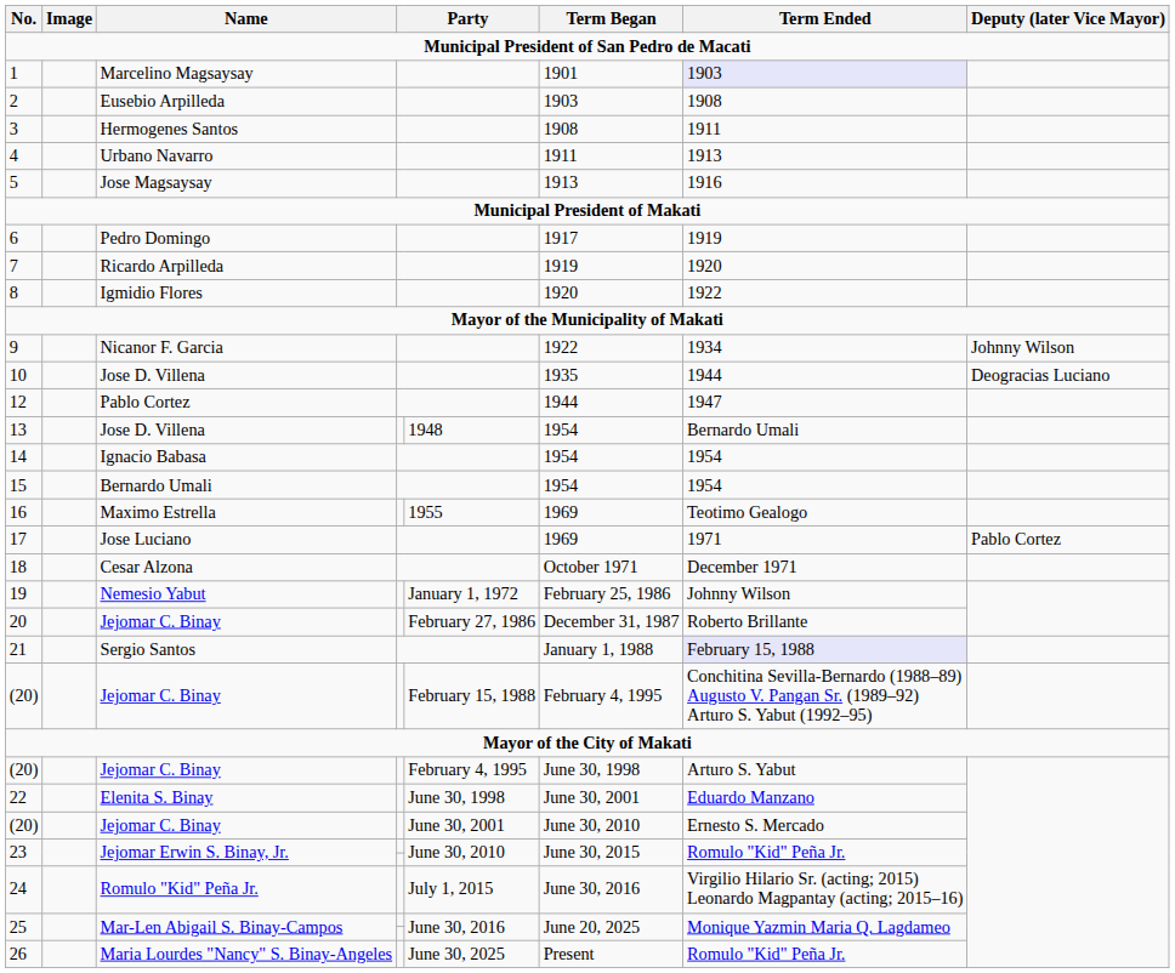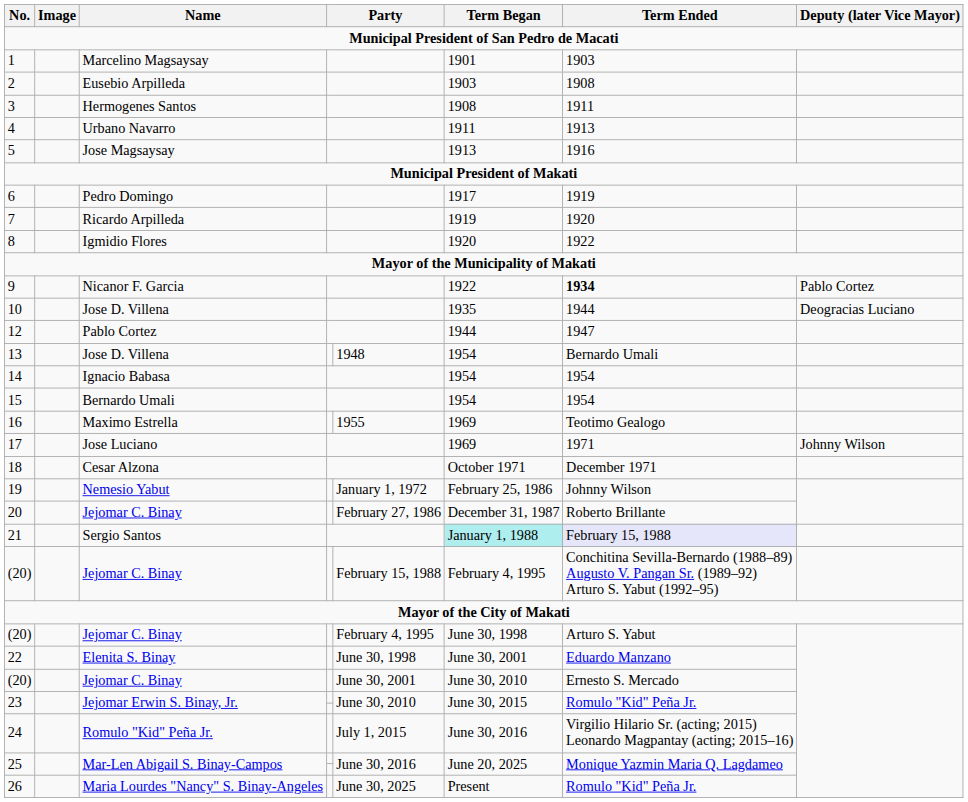1 | Term Ended: lavender background -> no background
9 | Term Ended: normal -> bold
9 | Deputy (later Vice Mayor): Johnny Wilson -> Pablo Cortez
17 | Deputy (later Vice Mayor): Pablo Cortez -> Johnny Wilson
21 | Term Began: no background -> paleturquoise background
